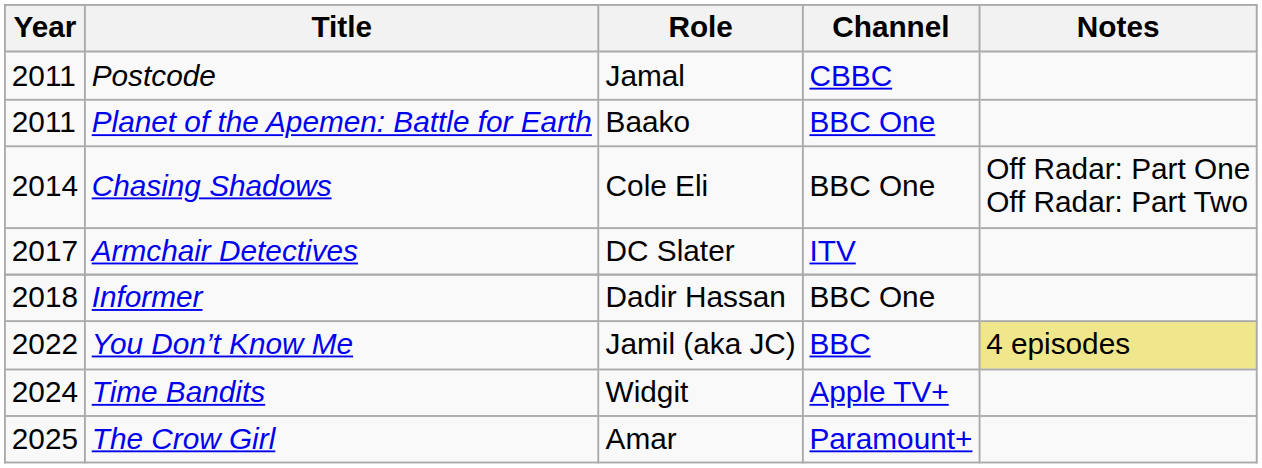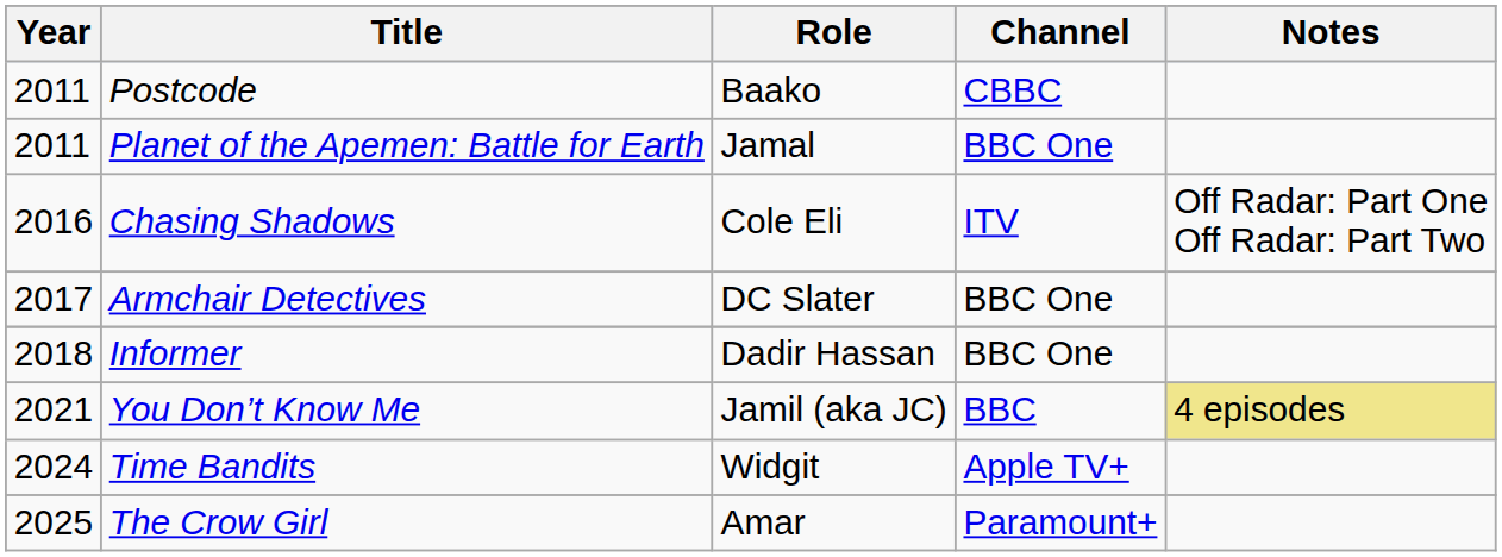Postcode | Role: Jamal -> Baako
Planet of the Apemen: Battle for Earth | Role: Baako -> Jamal
Chasing Shadows | Year: 2014 -> 2016
Chasing Shadows | Channel: BBC One -> ITV
Armchair Detectives | Channel: ITV -> BBC One
You Don’t Know Me | Year: 2022 -> 2021
